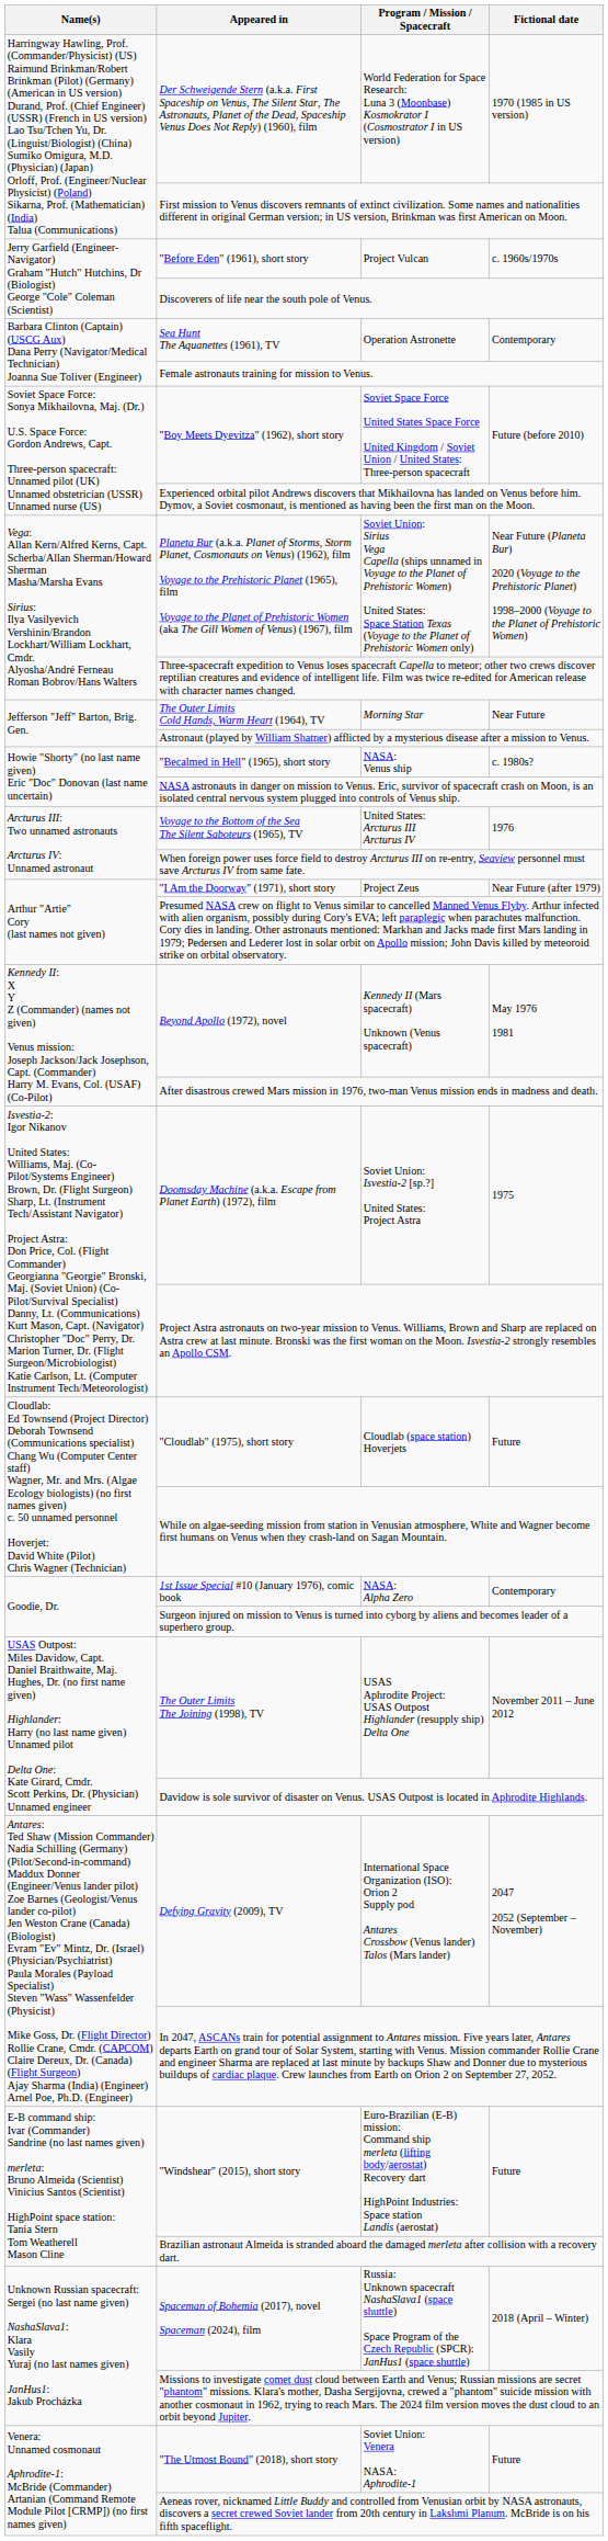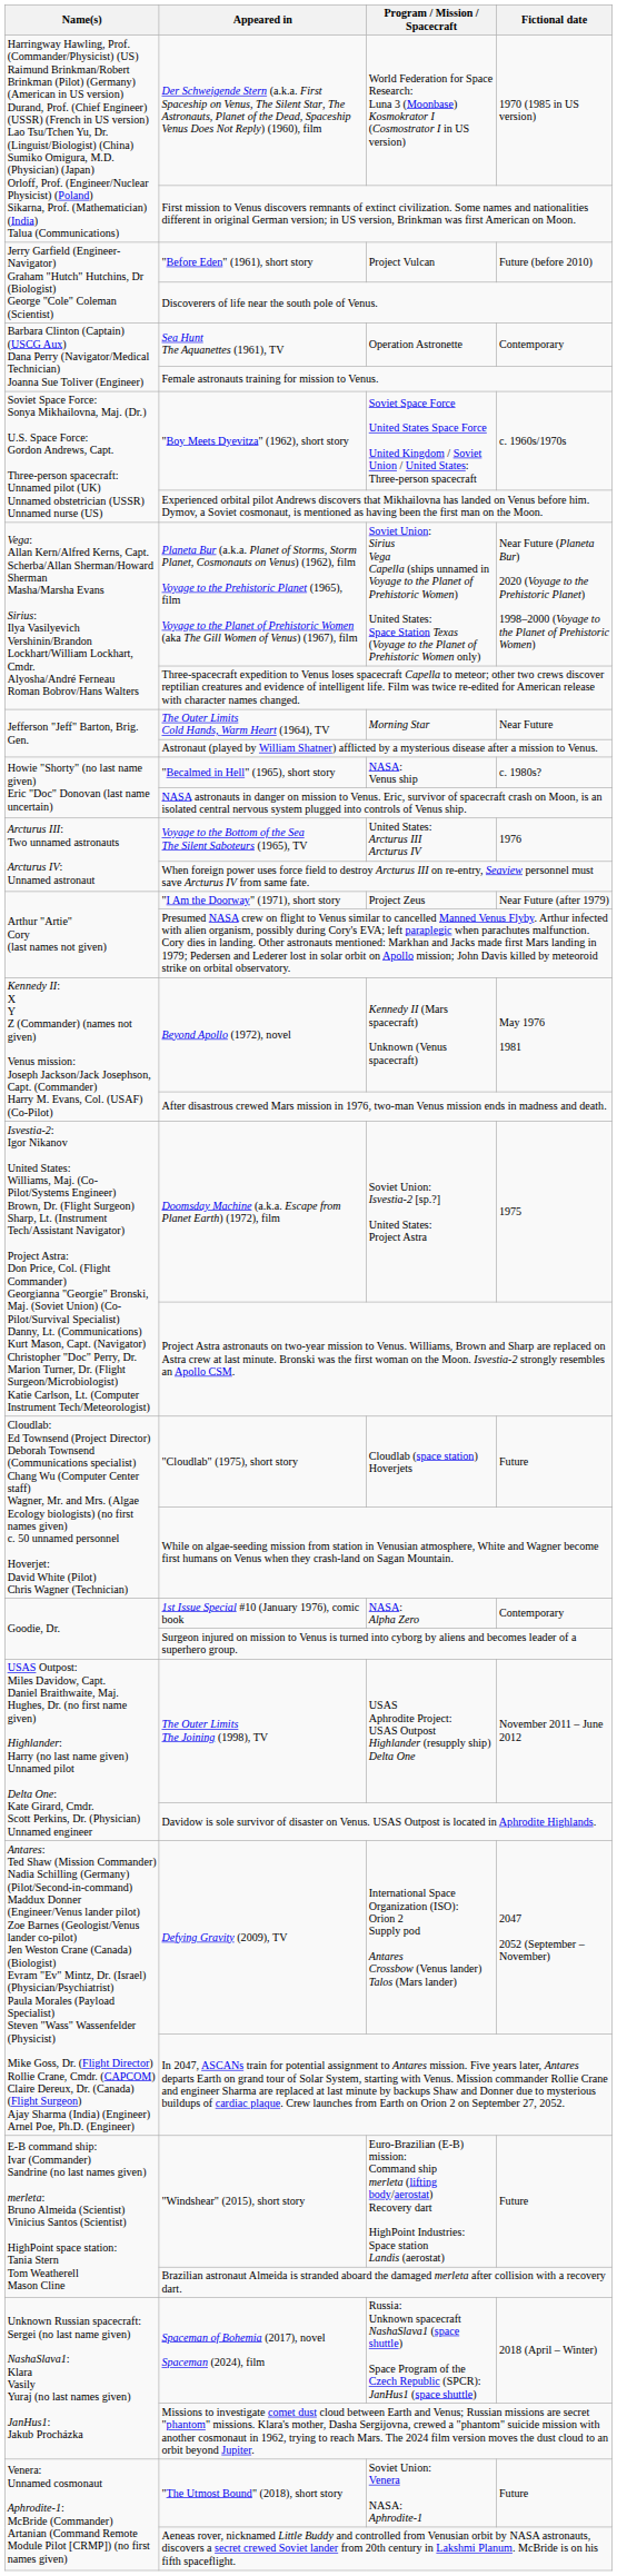"Before Eden" (1961), short story | Fictional date: c. 1960s/1970s -> Future (before 2010)
"Boy Meets Dyevitza" (1962), short story | Fictional date: Future (before 2010) -> c. 1960s/1970s
